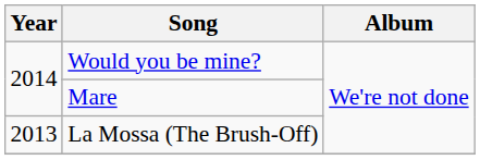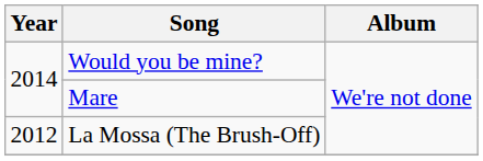La Mossa (The Brush-Off) | Year: 2013 -> 2012
